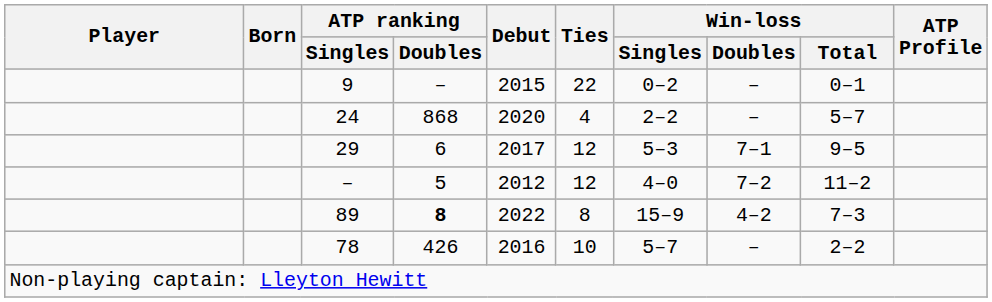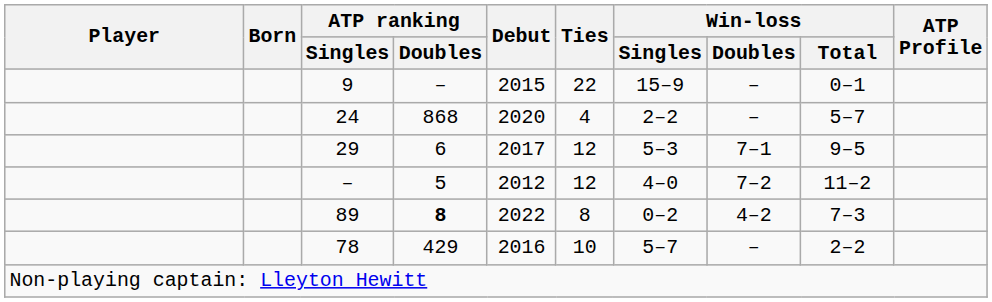9 | Win-loss / Singles: 0–2 -> 15–9
89 | Win-loss / Singles: 15–9 -> 0–2
78 | ATP ranking / Doubles: 426 -> 429
